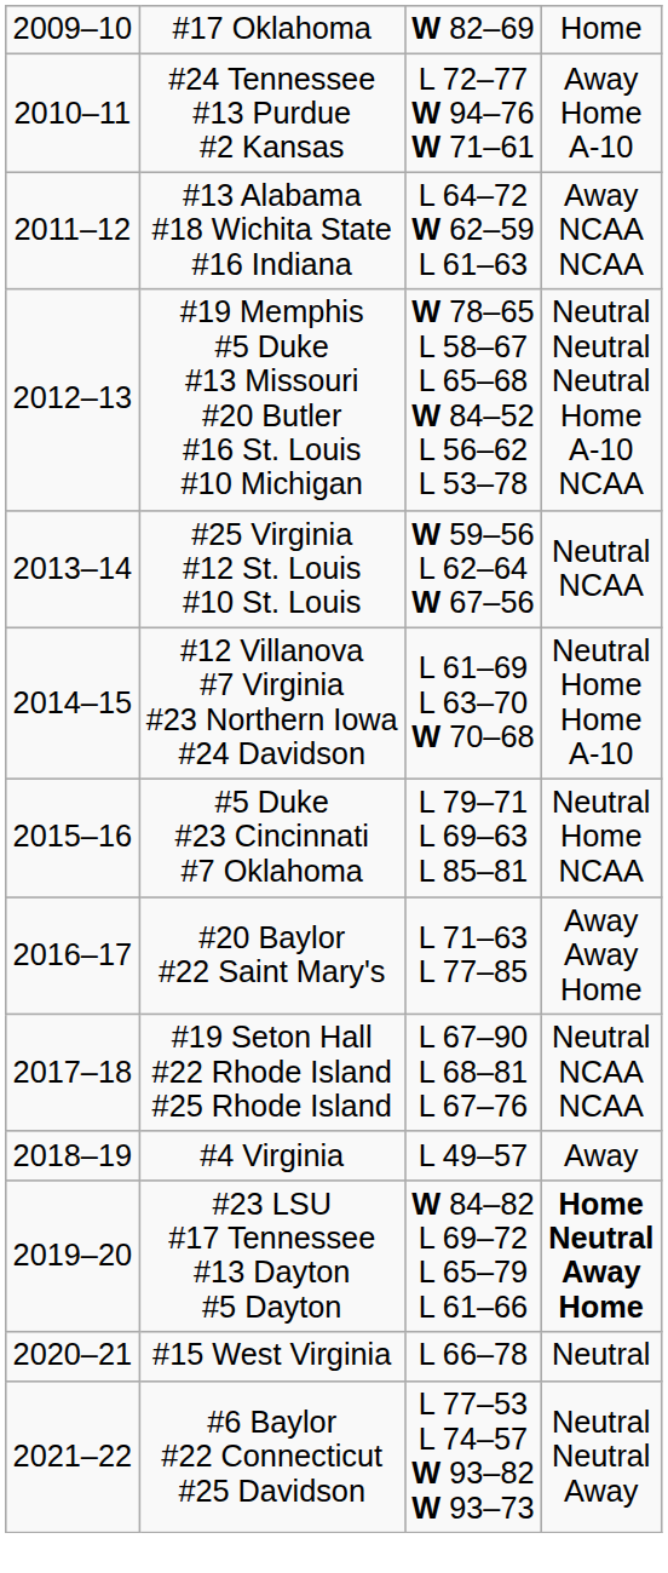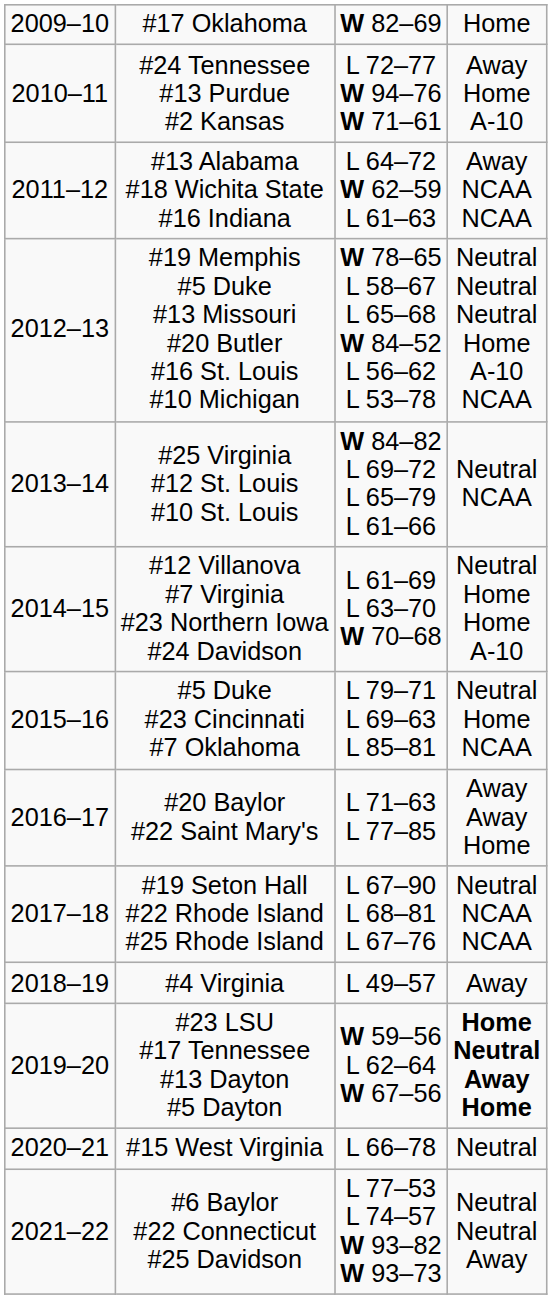#25 Virginia #12 St. Louis #10 St. Louis | column 3: W 59–56 L 62–64 W 67–56 -> W 84–82 L 69–72 L 65–79 L 61–66
#23 LSU #17 Tennessee #13 Dayton #5 Dayton | column 3: W 84–82 L 69–72 L 65–79 L 61–66 -> W 59–56 L 62–64 W 67–56
